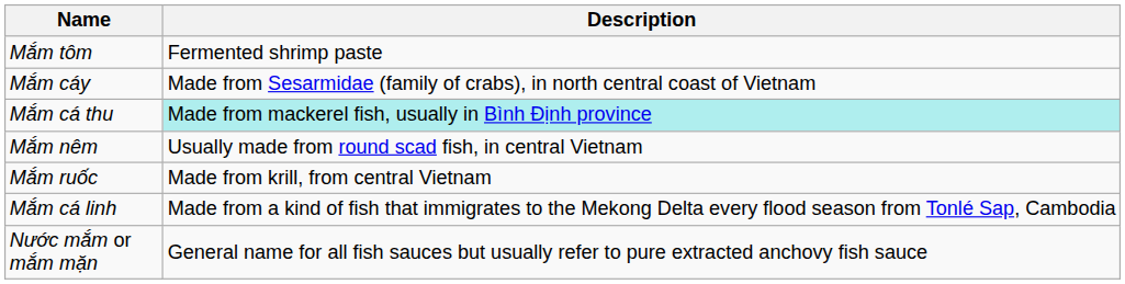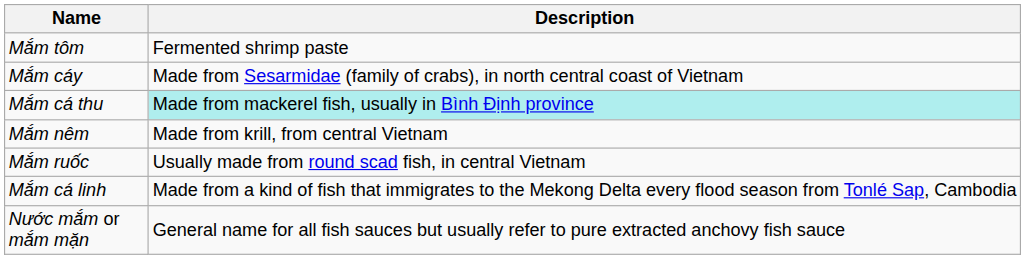Mắm nêm | Description: Usually made from round scad fish, in central Vietnam -> Made from krill, from central Vietnam
Mắm ruốc | Description: Made from krill, from central Vietnam -> Usually made from round scad fish, in central Vietnam
